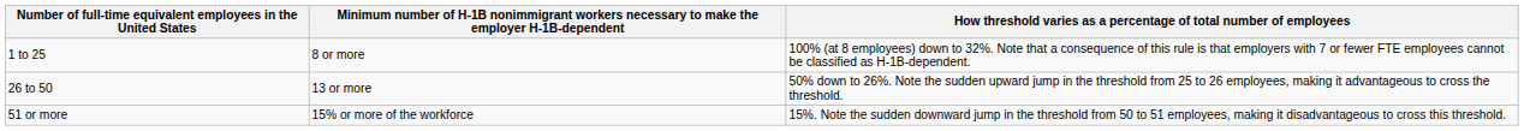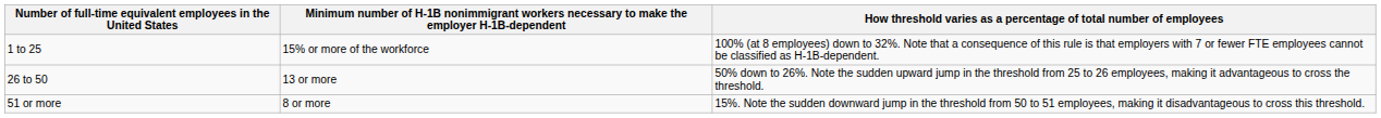1 to 25 | column 2: 8 or more -> 15% or more of the workforce
51 or more | column 2: 15% or more of the workforce -> 8 or more
